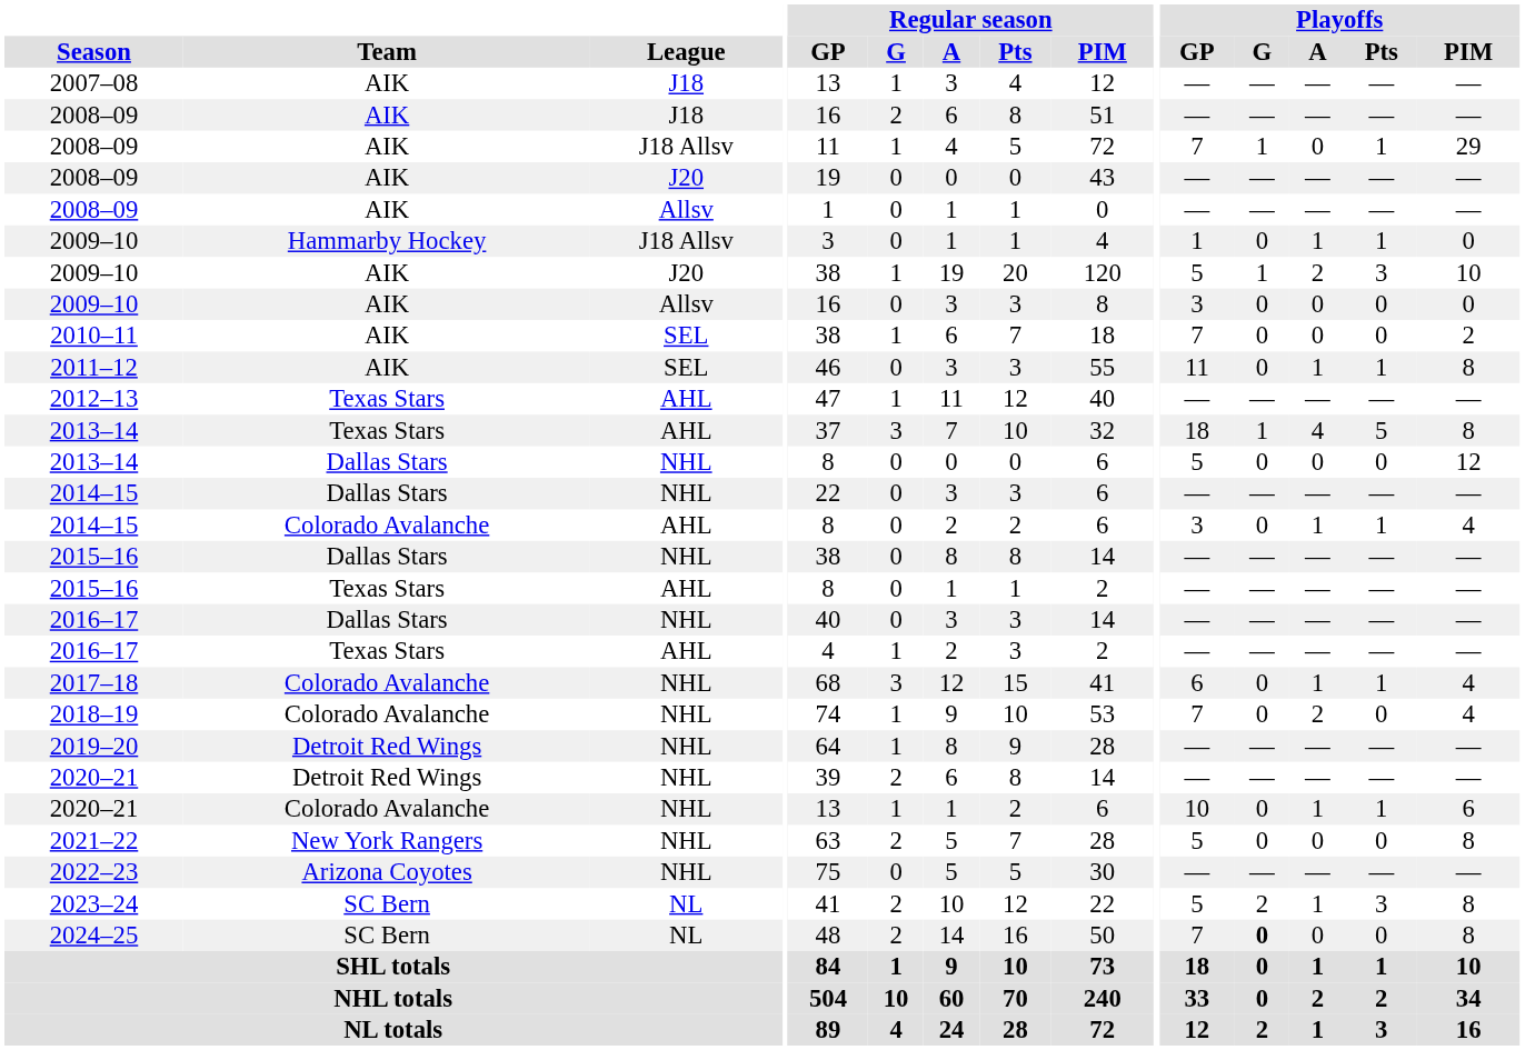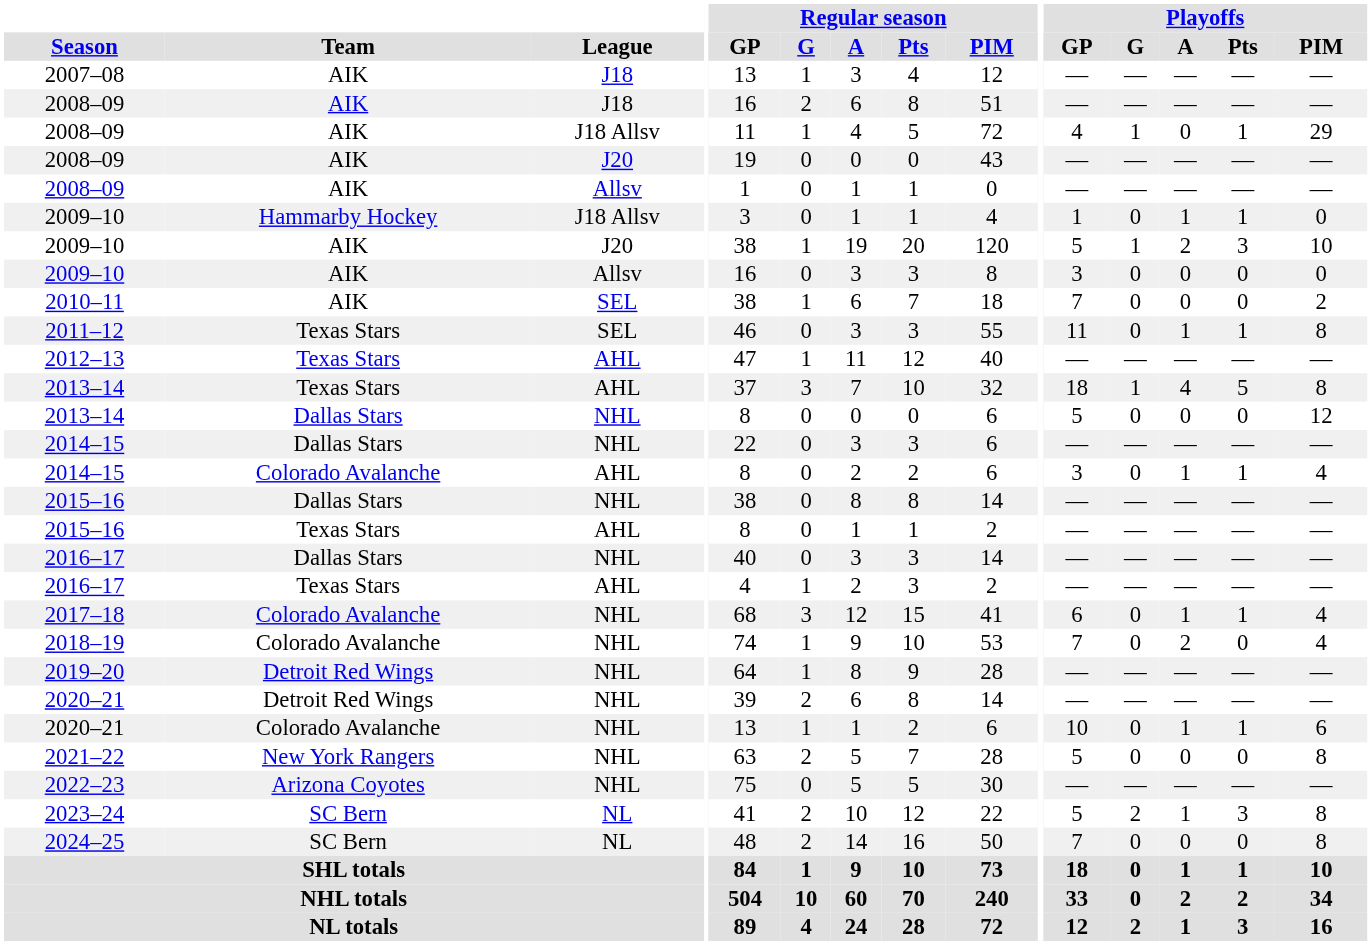2008–09 / J18 Allsv | Playoffs / GP: 7 -> 4
2011–12 | Team: AIK -> Texas Stars
2024–25 | Playoffs / G: bold -> normal
